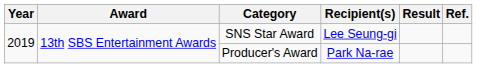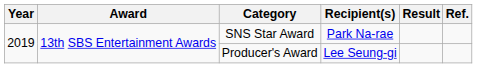SNS Star Award | Recipient(s): Lee Seung-gi -> Park Na-rae
Producer's Award | Recipient(s): Park Na-rae -> Lee Seung-gi
